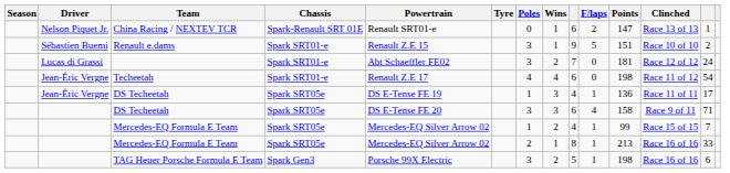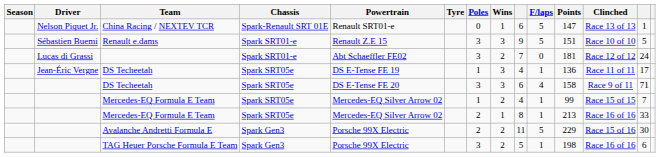China Racing / NEXTEV TCR | F/laps: 2 -> 5
Renault e.dams | Wins: 1 -> 3
Renault e.dams | column 13: 2 -> 5
- row: Jean-Éric Vergne | Techeetah | Spark SRT01-e | Renault Z.E 17 | 4 | 4 | 6 | 0 | 198 | Race 11 of 12 | 54
+ row: Avalanche Andretti Formula E | Spark Gen3 | Porsche 99X Electric | 2 | 2 | 11 | 5 | 229 | Race 15 of 16 | 30
